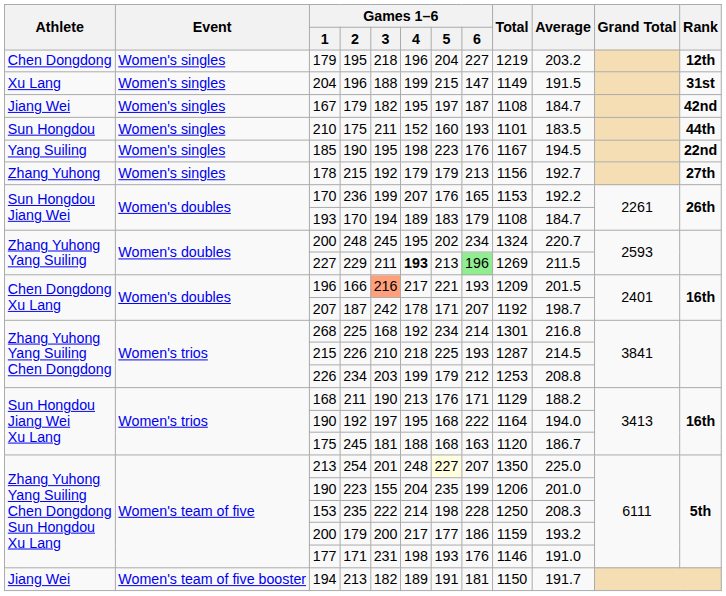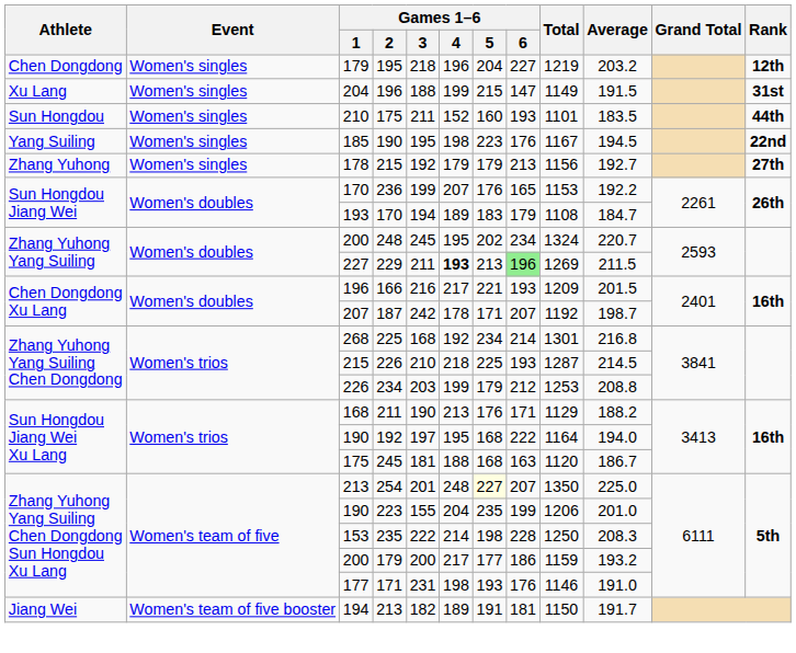- row: Jiang Wei | Women's singles | 167 | 179 | 182 | 195 | 197 | 187 | 1108 | 184.7 | 42nd
166 | Games 1–6 / 3: lightsalmon background -> no background
